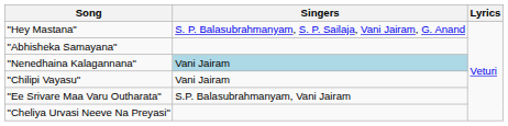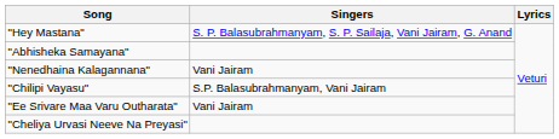"Nenedhaina Kalagannana" | Singers: lightblue background -> no background
"Chilipi Vayasu" | Singers: Vani Jairam -> S.P. Balasubrahmanyam, Vani Jairam
"Ee Srivare Maa Varu Outharata" | Singers: S.P. Balasubrahmanyam, Vani Jairam -> Vani Jairam
